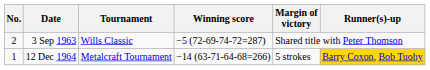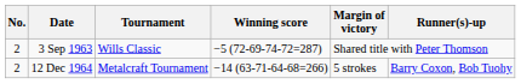12 Dec 1964 | No.: 1 -> 2
12 Dec 1964 | Runner(s)-up: gold background -> no background
